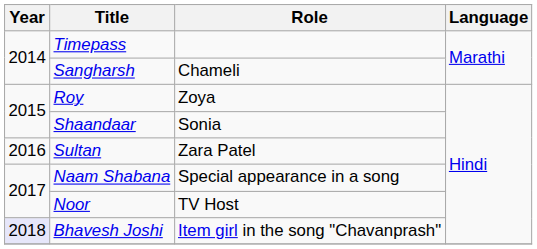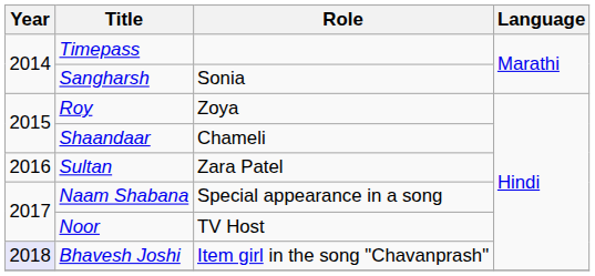Sangharsh | Role: Chameli -> Sonia
Shaandaar | Role: Sonia -> Chameli
